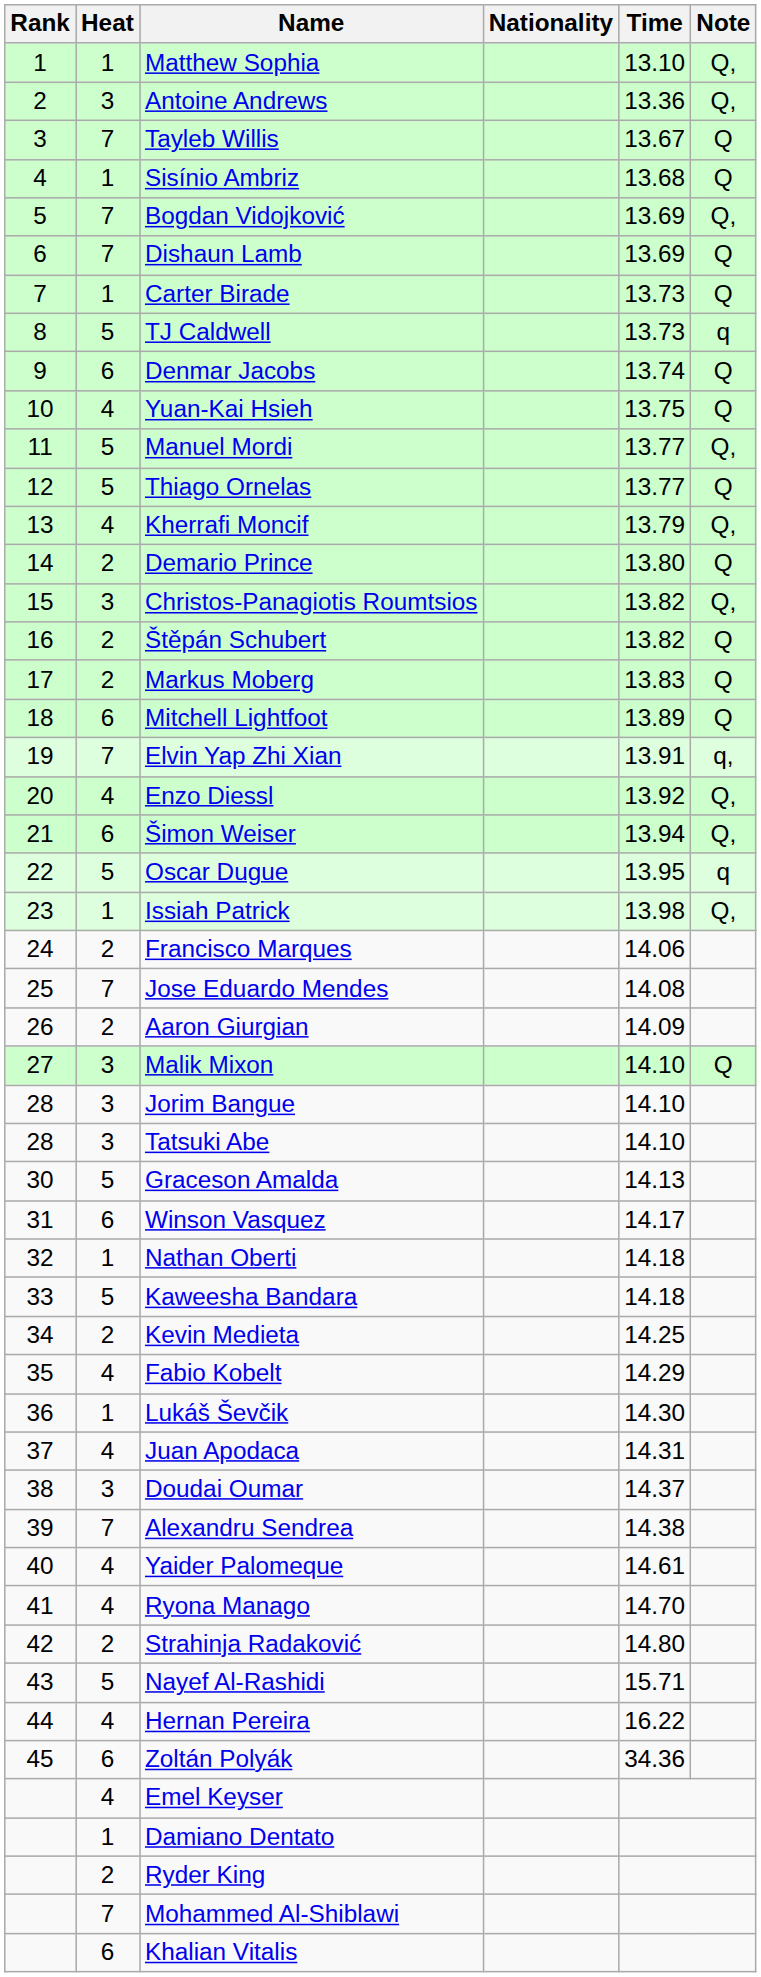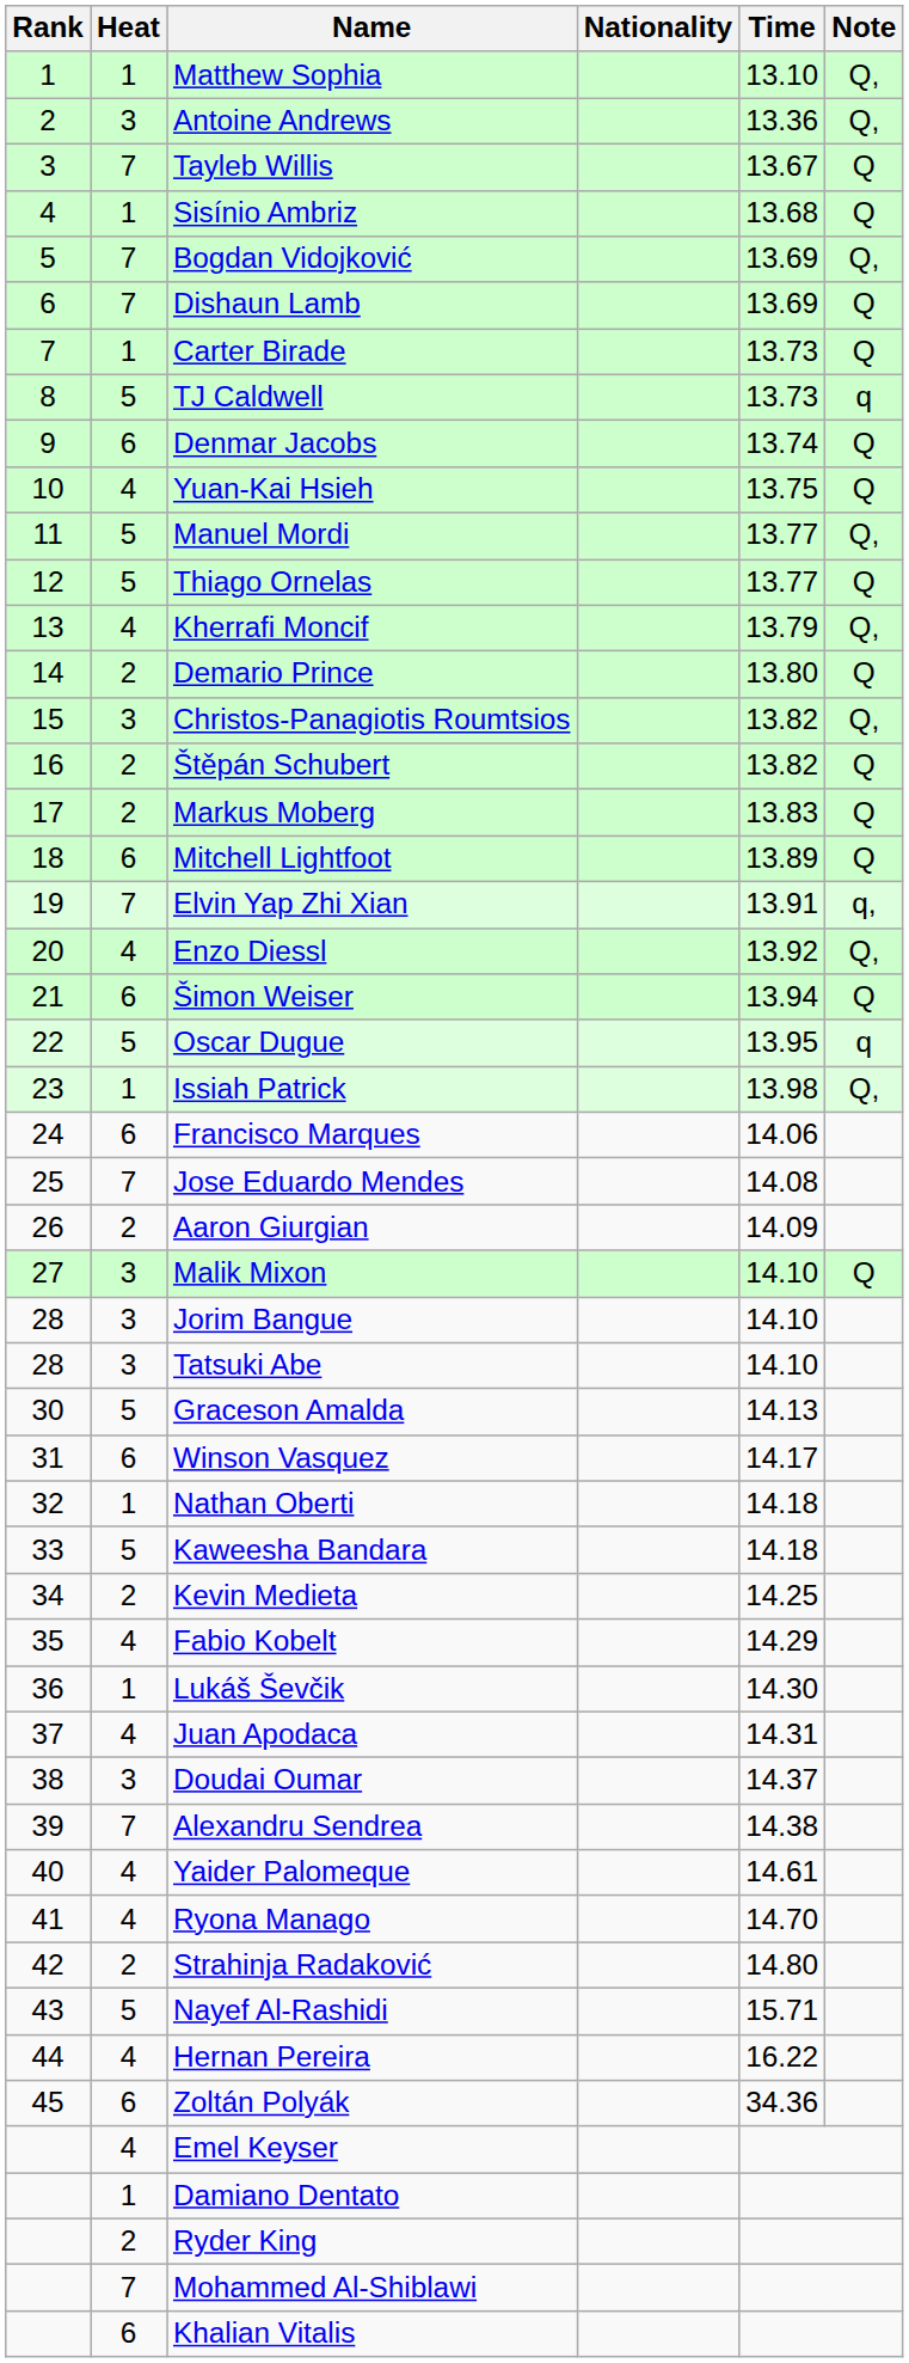Šimon Weiser | Note: Q, -> Q
Francisco Marques | Heat: 2 -> 6
